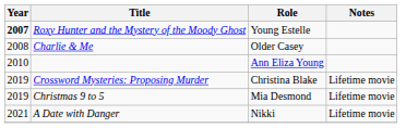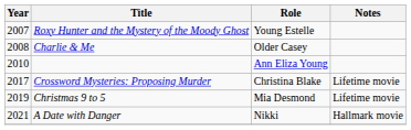Roxy Hunter and the Mystery of the Moody Ghost | Year: bold -> normal
Crossword Mysteries: Proposing Murder | Year: 2019 -> 2017
A Date with Danger | Notes: Lifetime movie -> Hallmark movie
